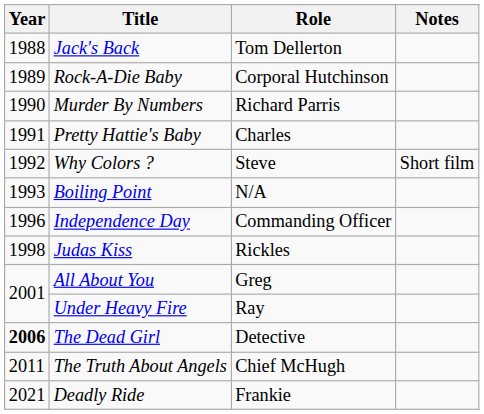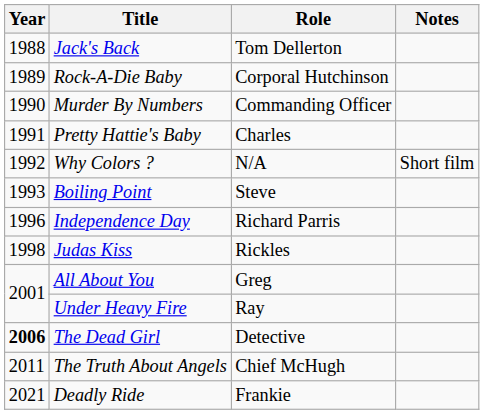Murder By Numbers | Role: Richard Parris -> Commanding Officer
Why Colors ? | Role: Steve -> N/A
Boiling Point | Role: N/A -> Steve
Independence Day | Role: Commanding Officer -> Richard Parris
